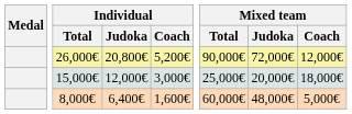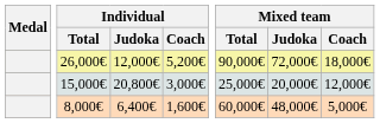26,000€ | Individual / Judoka: 20,800€ -> 12,000€
26,000€ | Mixed team / Coach: 12,000€ -> 18,000€
15,000€ | Individual / Judoka: 12,000€ -> 20,800€
15,000€ | Mixed team / Coach: 18,000€ -> 12,000€
